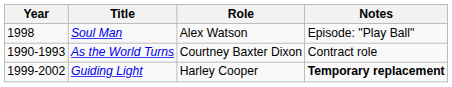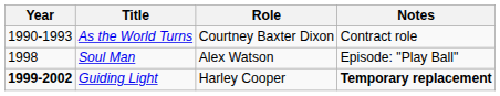rows swapped: As the World Turns <-> Soul Man
Guiding Light | Year: normal -> bold
